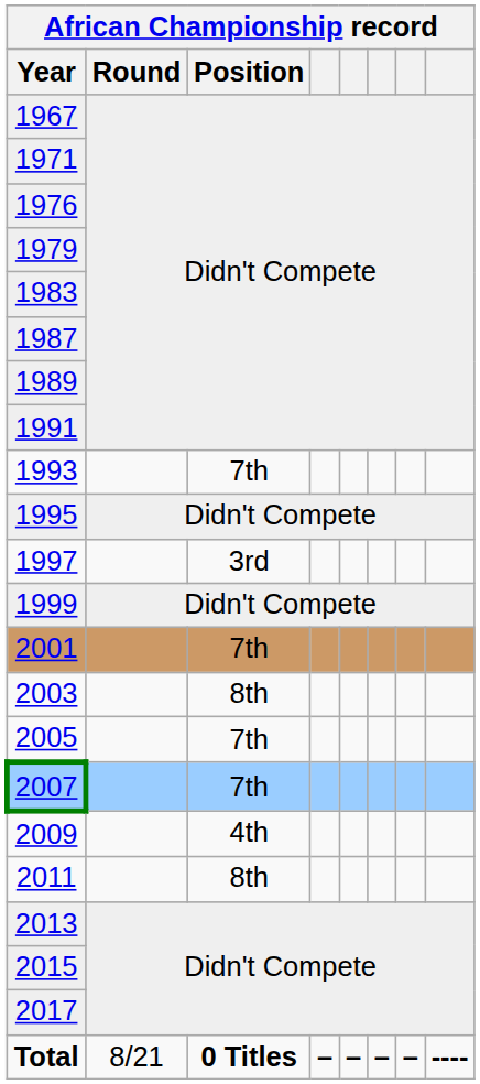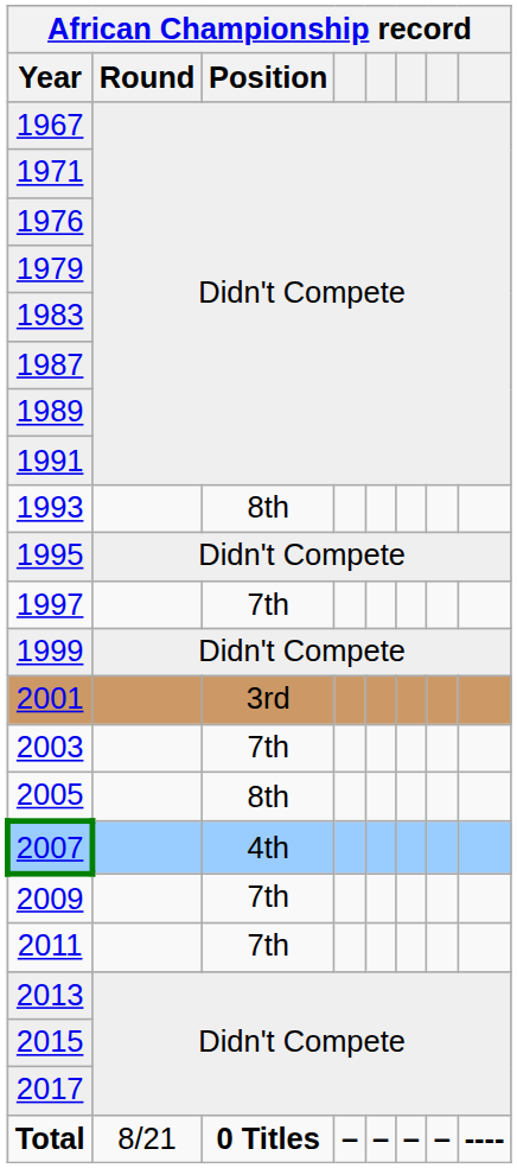1993 | Position: 7th -> 8th
1997 | Position: 3rd -> 7th
2001 | Position: 7th -> 3rd
2003 | Position: 8th -> 7th
2005 | Position: 7th -> 8th
2007 | Position: 7th -> 4th
2009 | Position: 4th -> 7th
2011 | Position: 8th -> 7th
